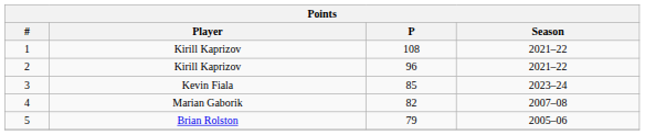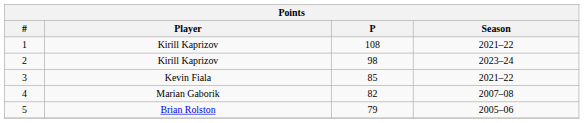2 | P: 96 -> 98
2 | Season: 2021–22 -> 2023–24
3 | Season: 2023–24 -> 2021–22
